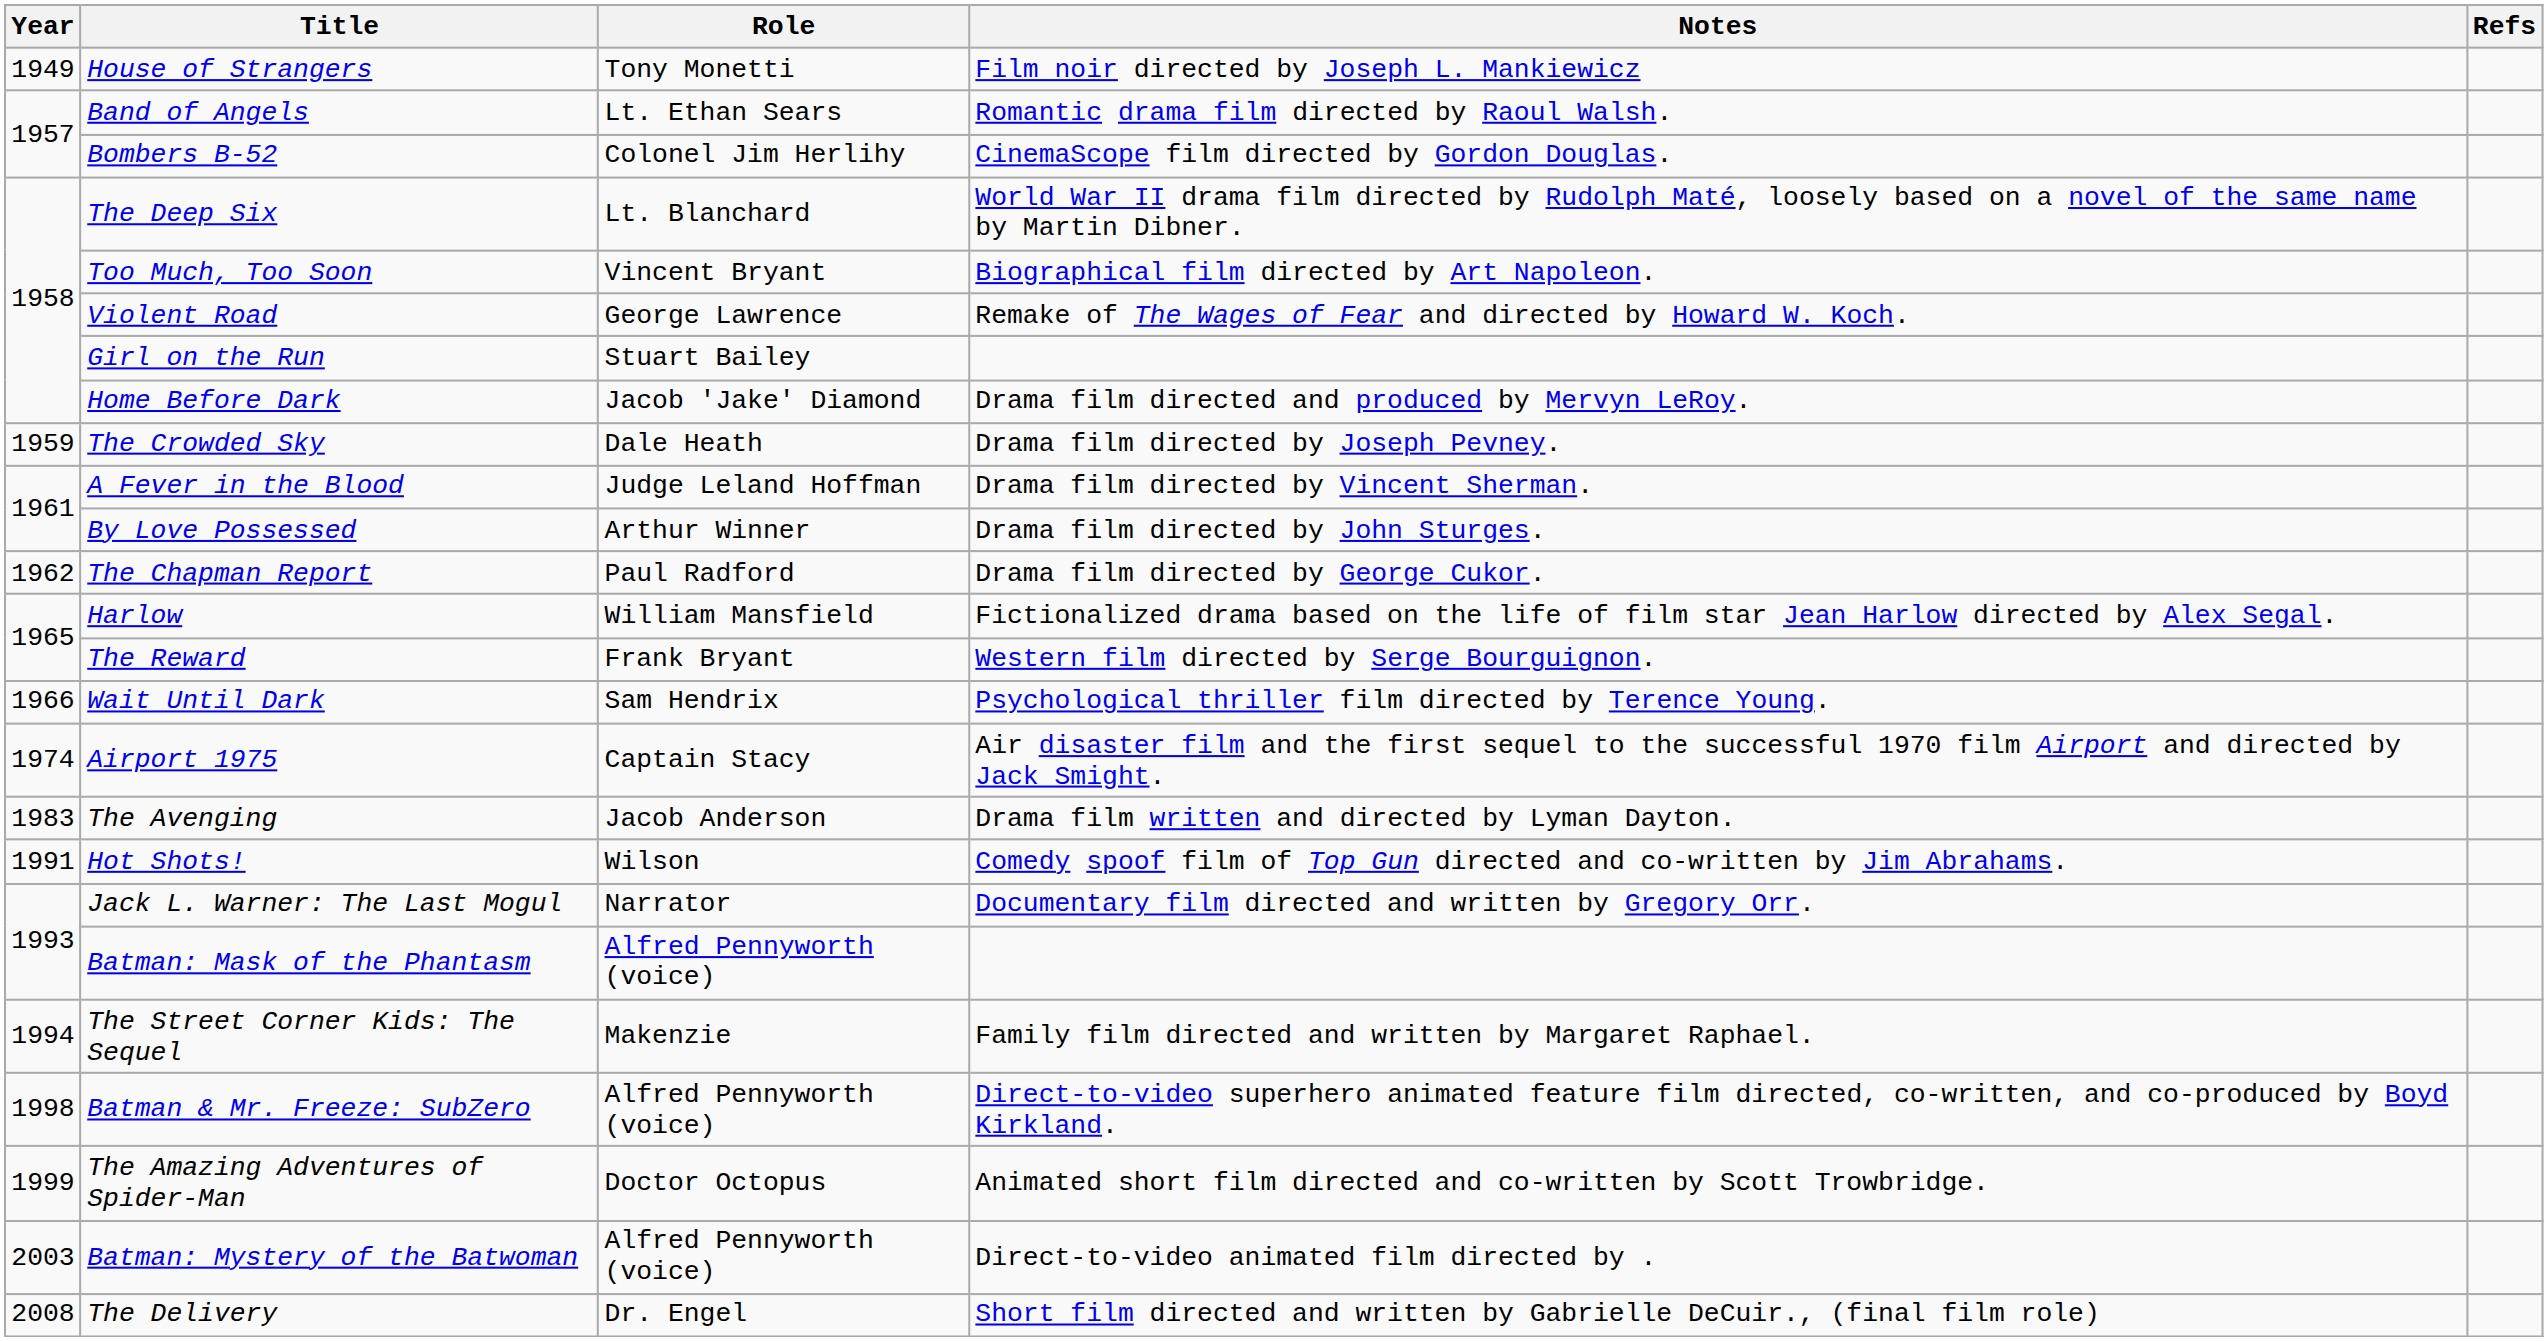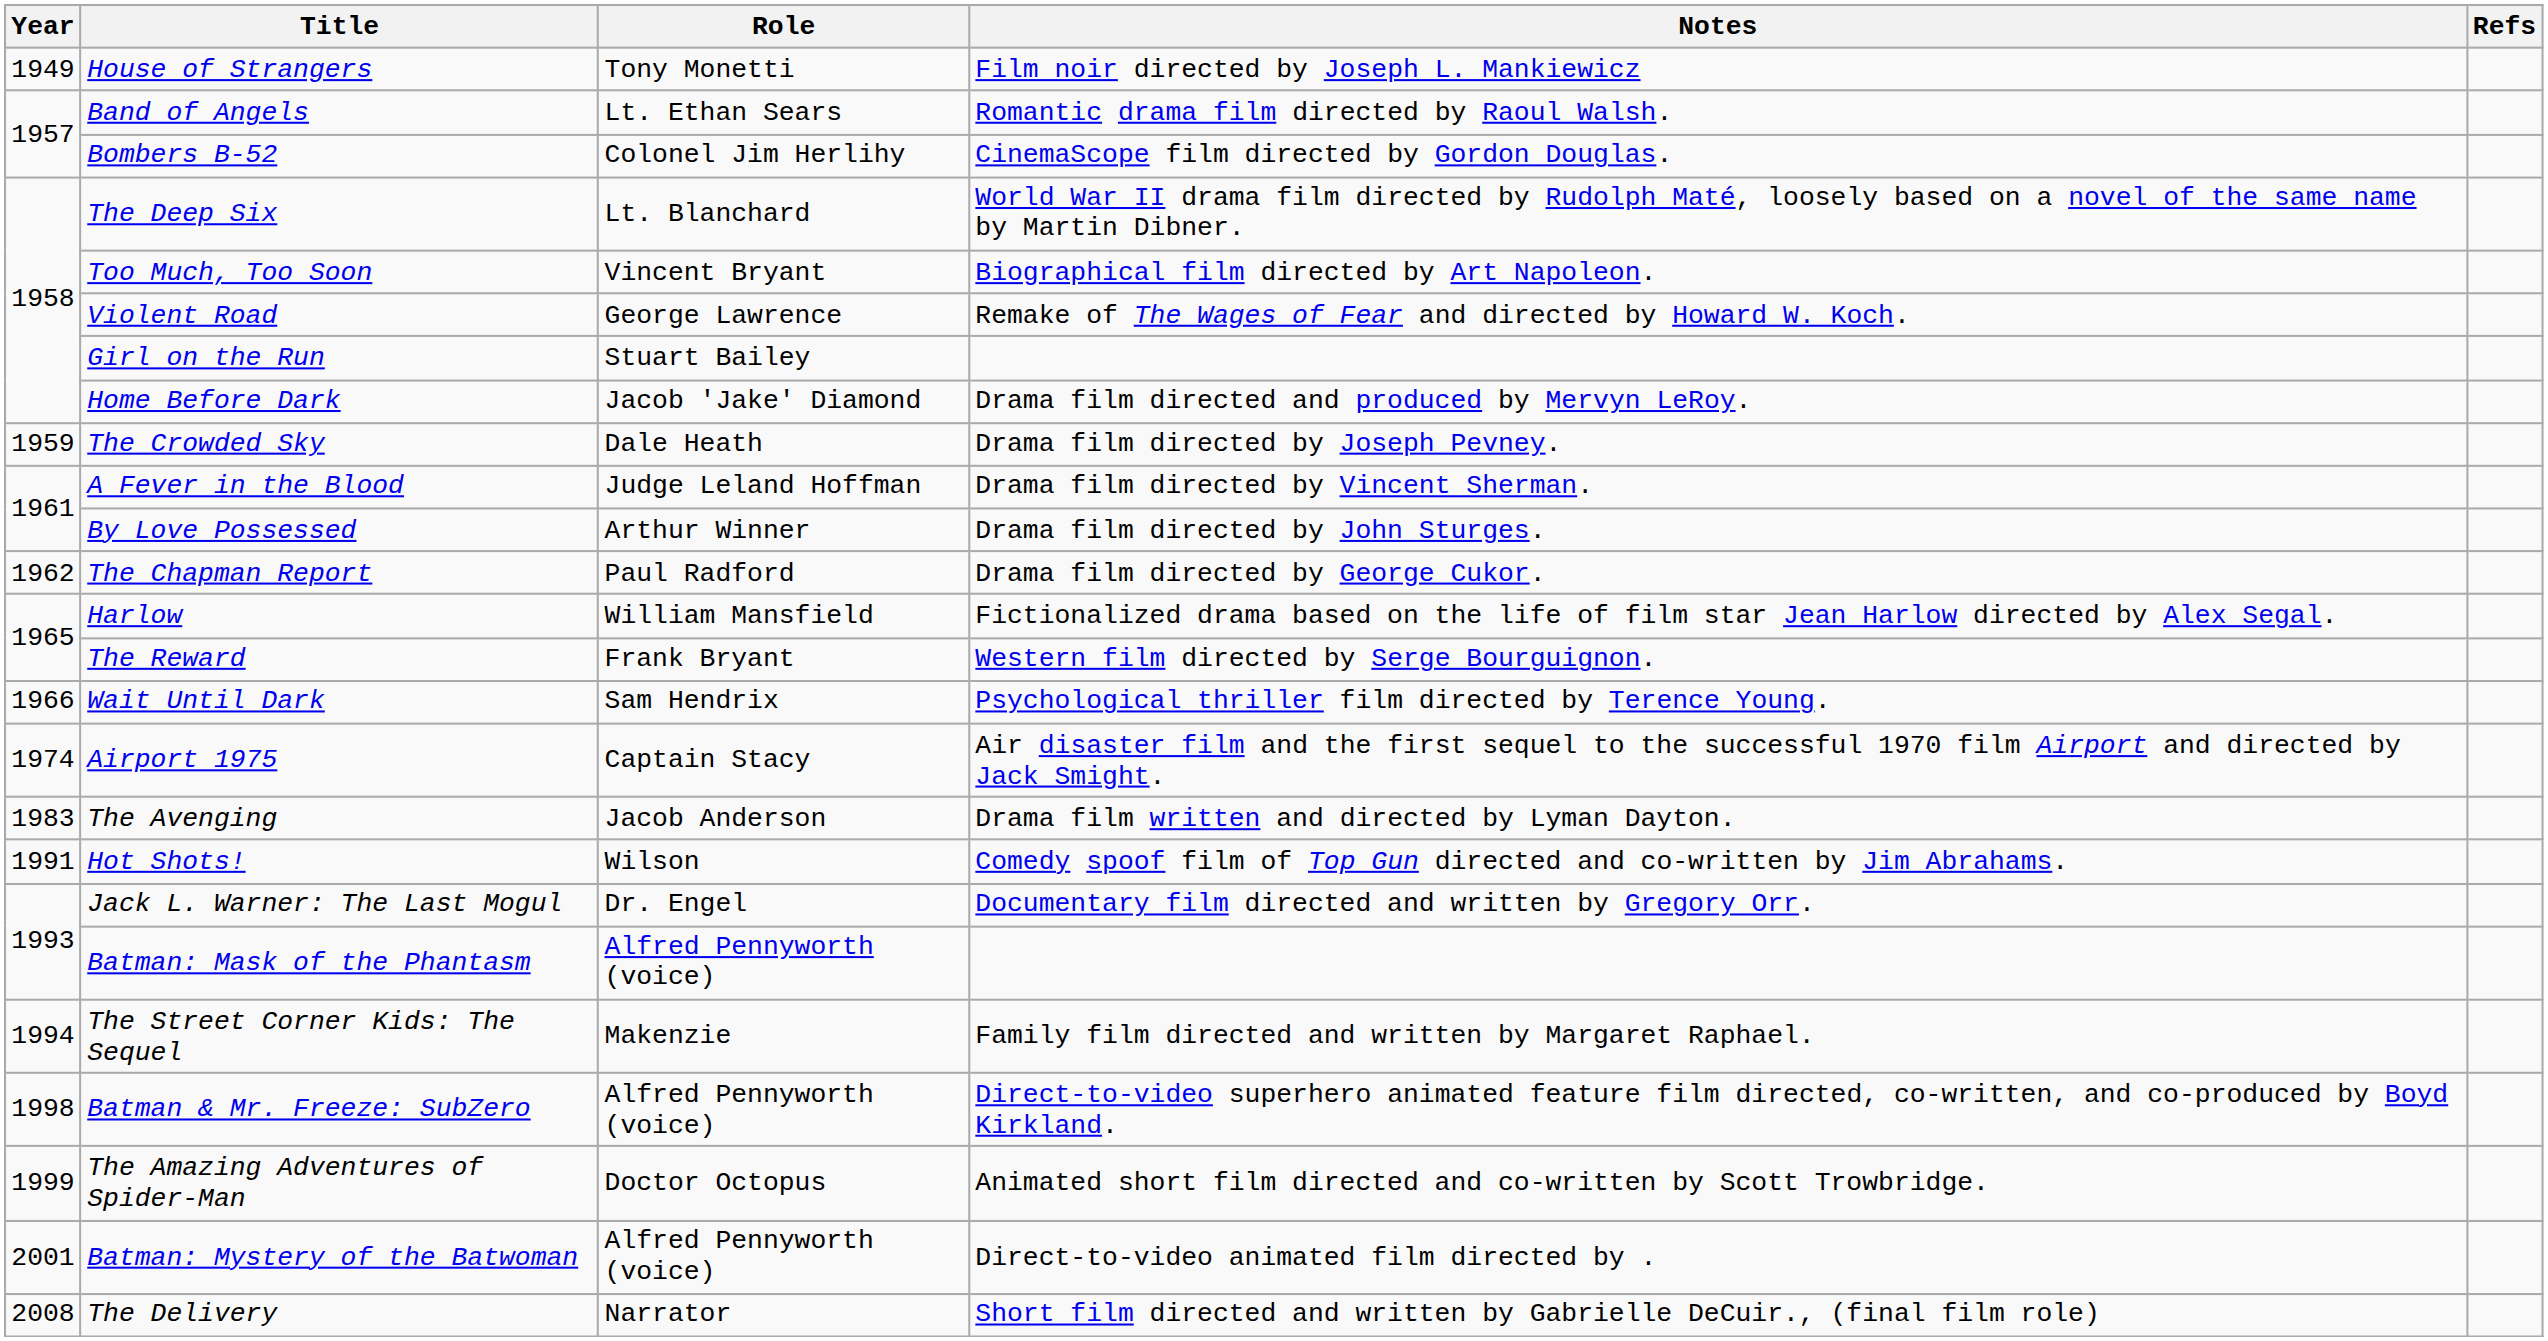Jack L. Warner: The Last Mogul | Role: Narrator -> Dr. Engel
Batman: Mystery of the Batwoman | Year: 2003 -> 2001
The Delivery | Role: Dr. Engel -> Narrator
